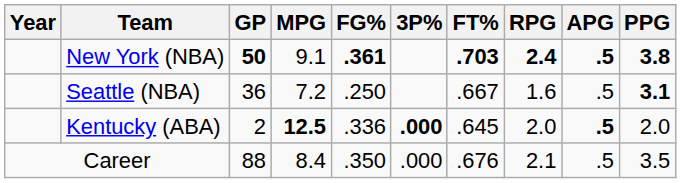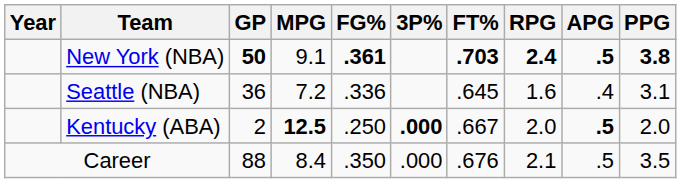Seattle (NBA) | FG%: .250 -> .336
Seattle (NBA) | FT%: .667 -> .645
Seattle (NBA) | APG: .5 -> .4
Seattle (NBA) | PPG: bold -> normal
Kentucky (ABA) | FG%: .336 -> .250
Kentucky (ABA) | FT%: .645 -> .667
